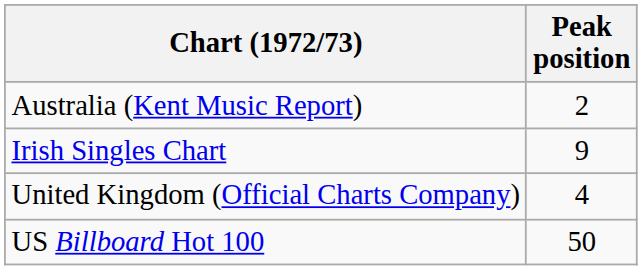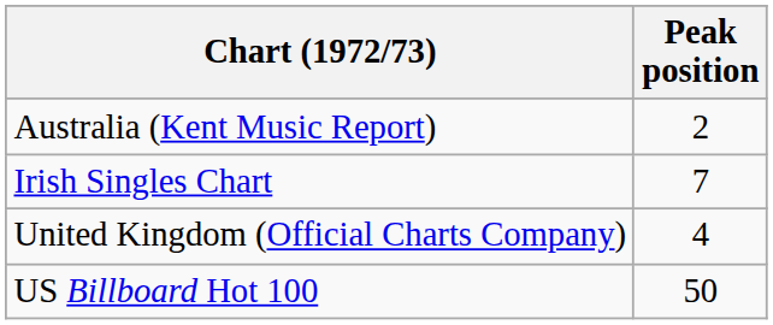Irish Singles Chart | Peak position: 9 -> 7
